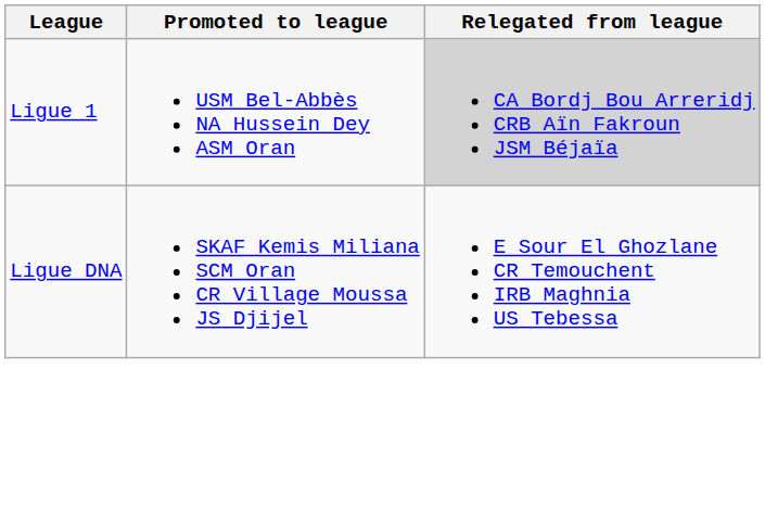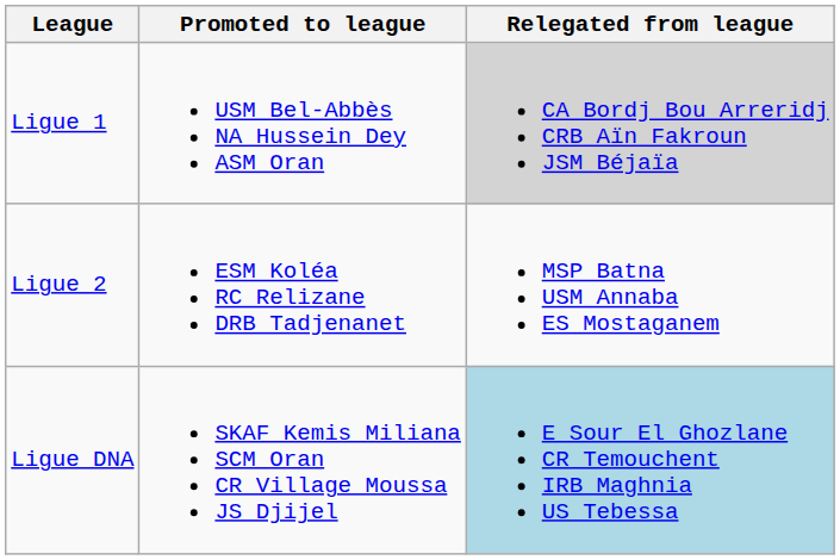+ row: Ligue 2 | ESM Koléa RC Relizane DRB Tadjenanet | MSP Batna USM Annaba ES Mostaganem
Ligue DNA | Relegated from league: no background -> lightblue background
